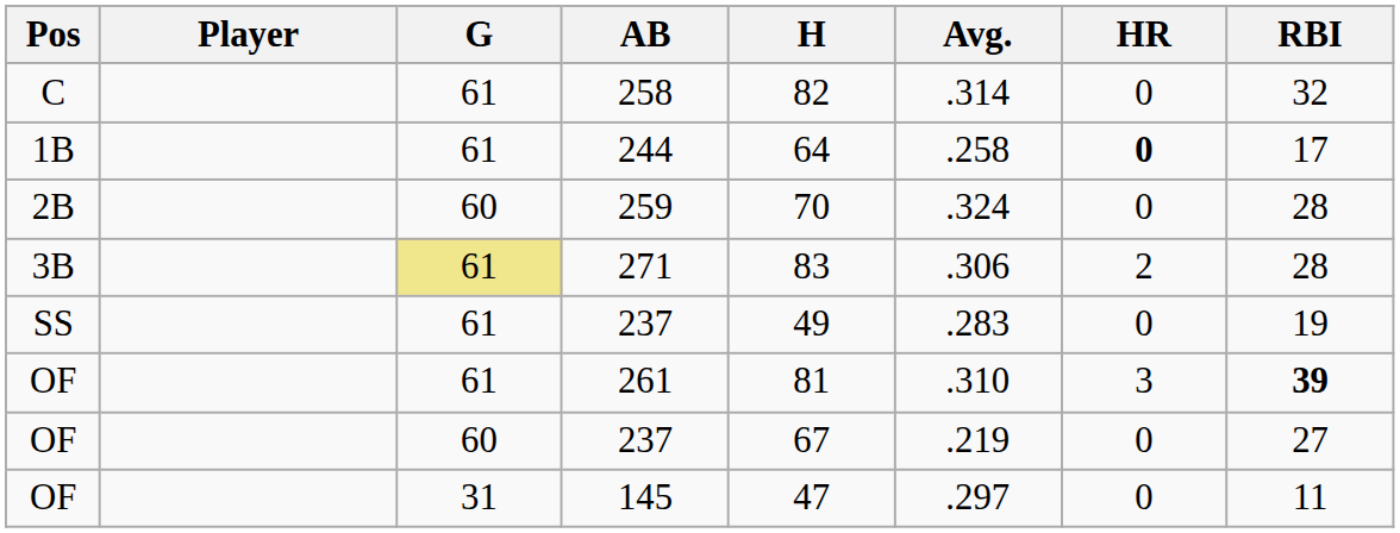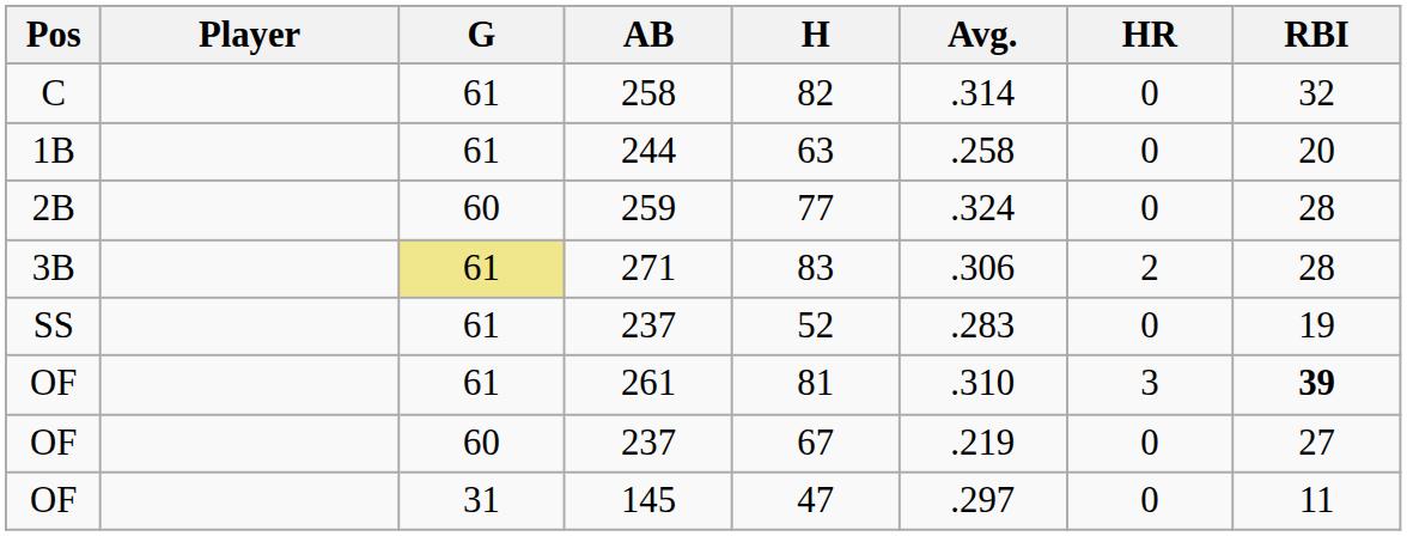244 | H: 64 -> 63
244 | HR: bold -> normal
244 | RBI: 17 -> 20
259 | H: 70 -> 77
SS / 237 | H: 49 -> 52
